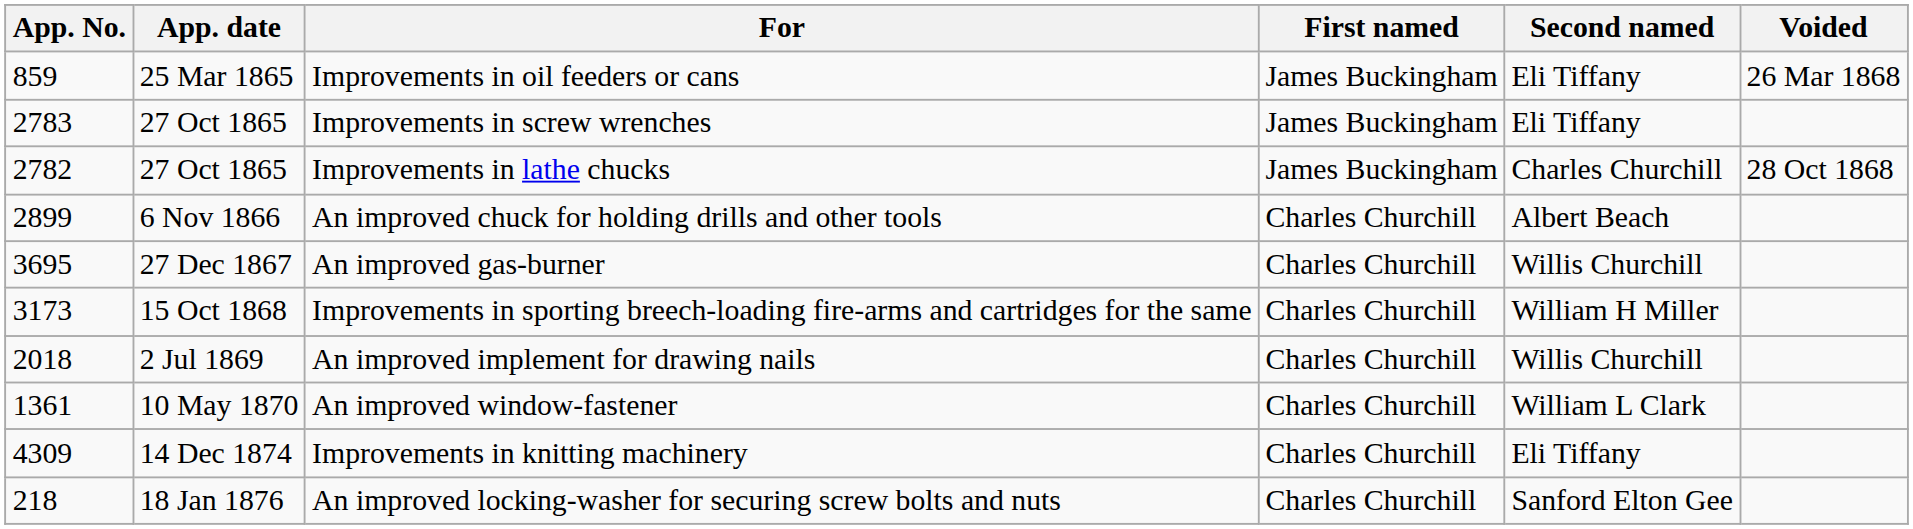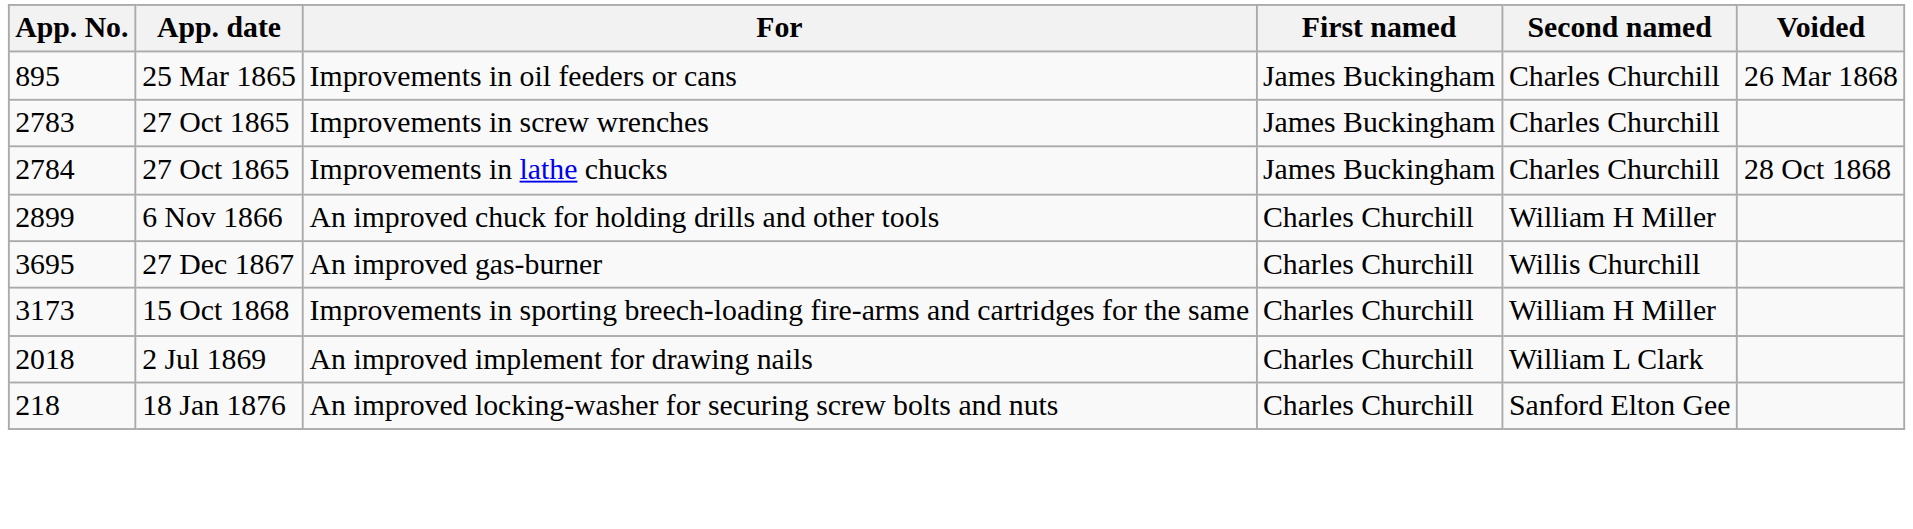Improvements in oil feeders or cans | App. No.: 859 -> 895
Improvements in oil feeders or cans | Second named: Eli Tiffany -> Charles Churchill
Improvements in screw wrenches | Second named: Eli Tiffany -> Charles Churchill
Improvements in lathe chucks | App. No.: 2782 -> 2784
An improved chuck for holding drills and other tools | Second named: Albert Beach -> William H Miller
An improved implement for drawing nails | Second named: Willis Churchill -> William L Clark
- row: 1361 | 10 May 1870 | An improved window-fastener | Charles Churchill | William L Clark
- row: 4309 | 14 Dec 1874 | Improvements in knitting machinery | Charles Churchill | Eli Tiffany
